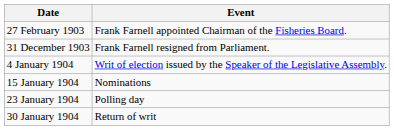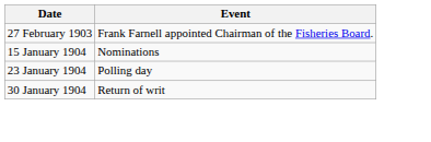- row: 31 December 1903 | Frank Farnell resigned from Parliament.
- row: 4 January 1904 | Writ of election issued by the Speaker of the Legislative Assembly.
